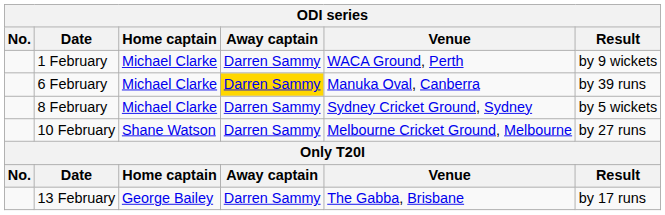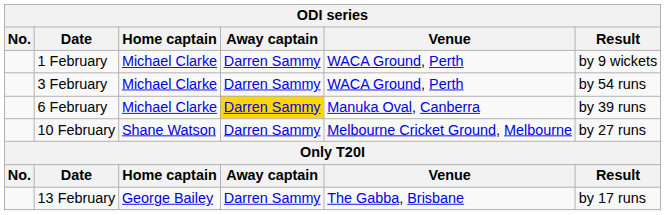+ row: 3 February | Michael Clarke | Darren Sammy | WACA Ground, Perth | by 54 runs
- row: 8 February | Michael Clarke | Darren Sammy | Sydney Cricket Ground, Sydney | by 5 wickets
